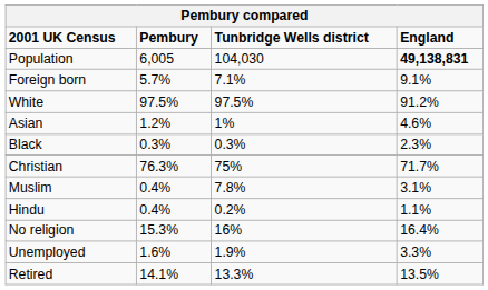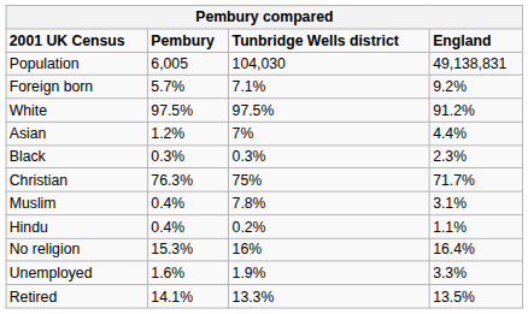Population | England: bold -> normal
Foreign born | England: 9.1% -> 9.2%
Asian | Tunbridge Wells district: 1% -> 7%
Asian | England: 4.6% -> 4.4%
